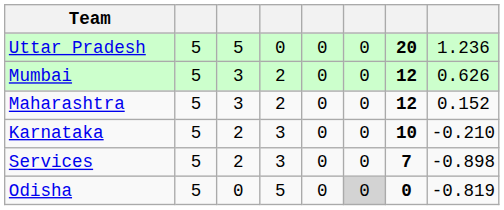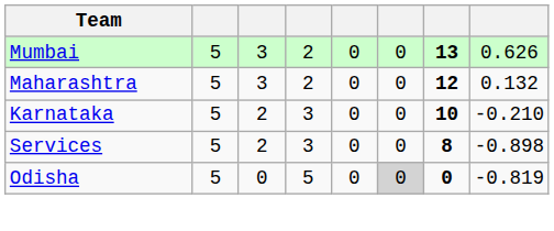- row: Uttar Pradesh | 5 | 5 | 0 | 0 | 0 | 20 | 1.236
Mumbai | column 7: 12 -> 13
Maharashtra | column 8: 0.152 -> 0.132
Services | column 7: 7 -> 8
